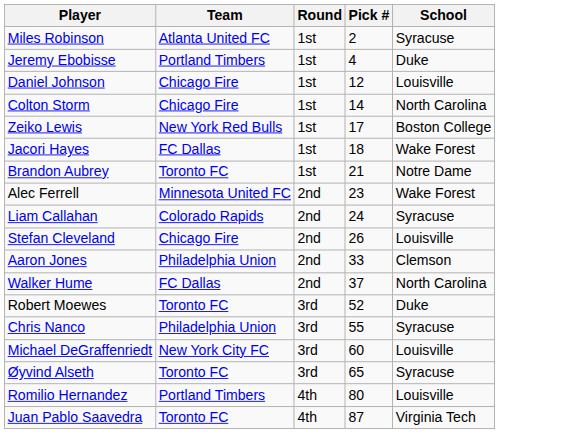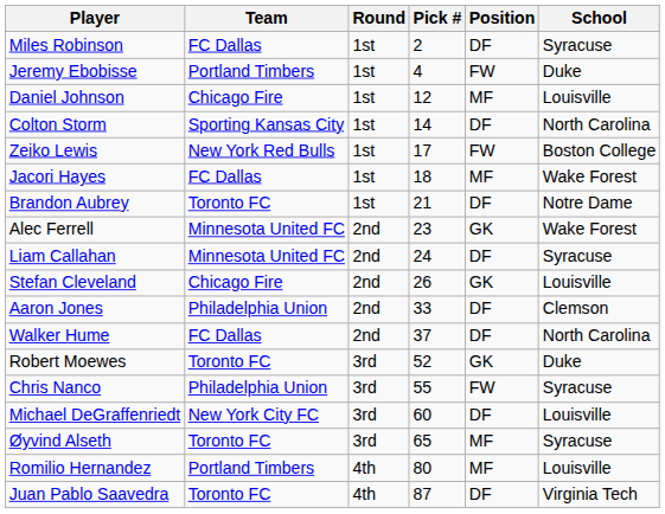+ column: Position | DF | FW | MF | DF | FW | MF | DF | GK | DF | GK | DF | DF | GK | FW | DF | MF | MF | DF
Miles Robinson | Team: Atlanta United FC -> FC Dallas
Colton Storm | Team: Chicago Fire -> Sporting Kansas City
Liam Callahan | Team: Colorado Rapids -> Minnesota United FC
